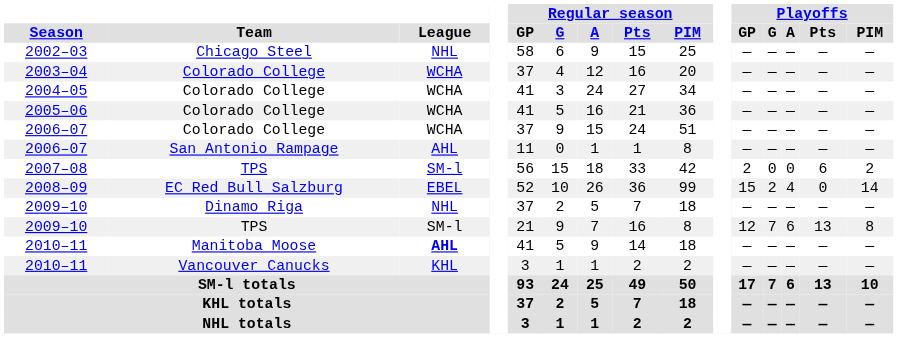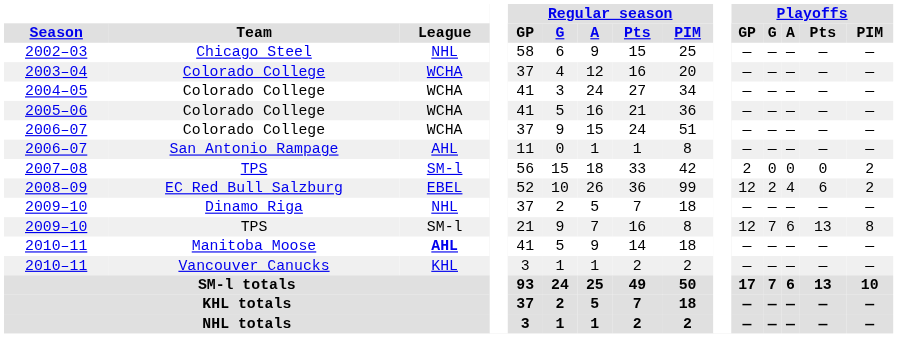2007–08 | Playoffs / Pts: 6 -> 0
2008–09 | Playoffs / GP: 15 -> 12
2008–09 | Playoffs / Pts: 0 -> 6
2008–09 | Playoffs / PIM: 14 -> 2
